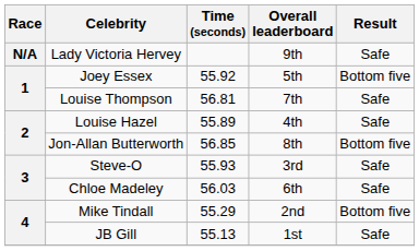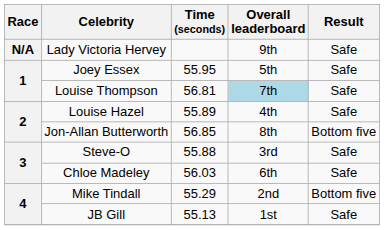Joey Essex | Time (seconds): 55.92 -> 55.95
Joey Essex | Result: Bottom five -> Safe
Louise Thompson | Overall leaderboard: no background -> lightblue background
Steve-O | Time (seconds): 55.93 -> 55.88
